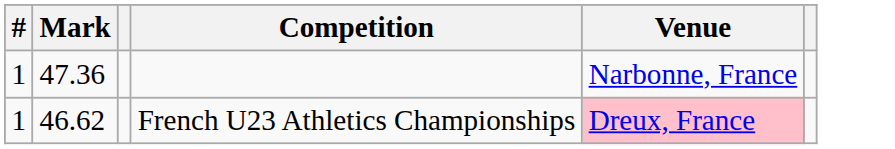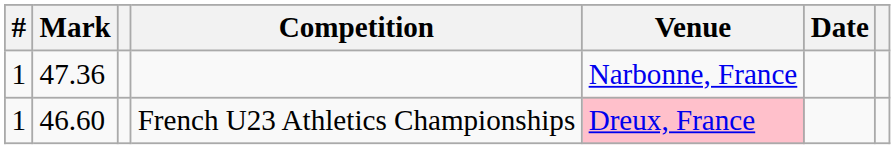+ column: Date
French U23 Athletics Championships | Mark: 46.62 -> 46.60
